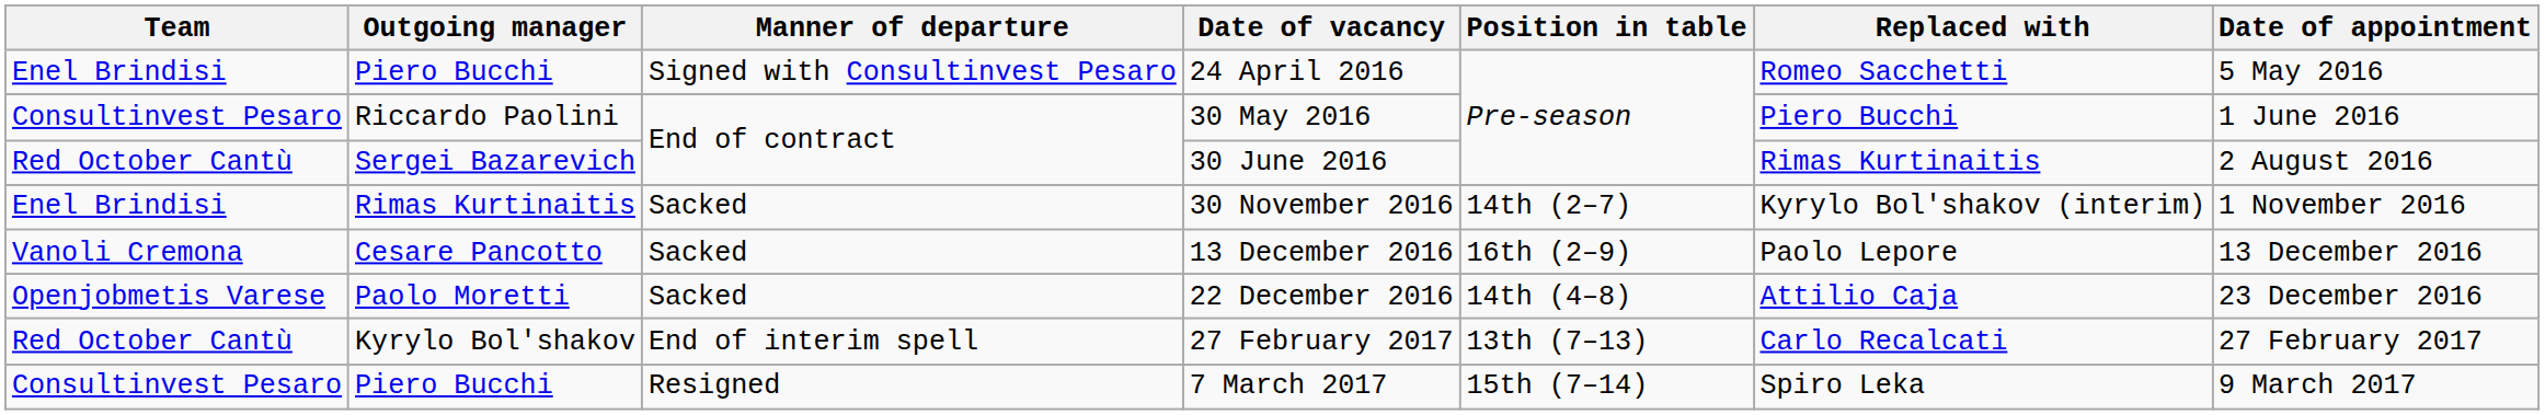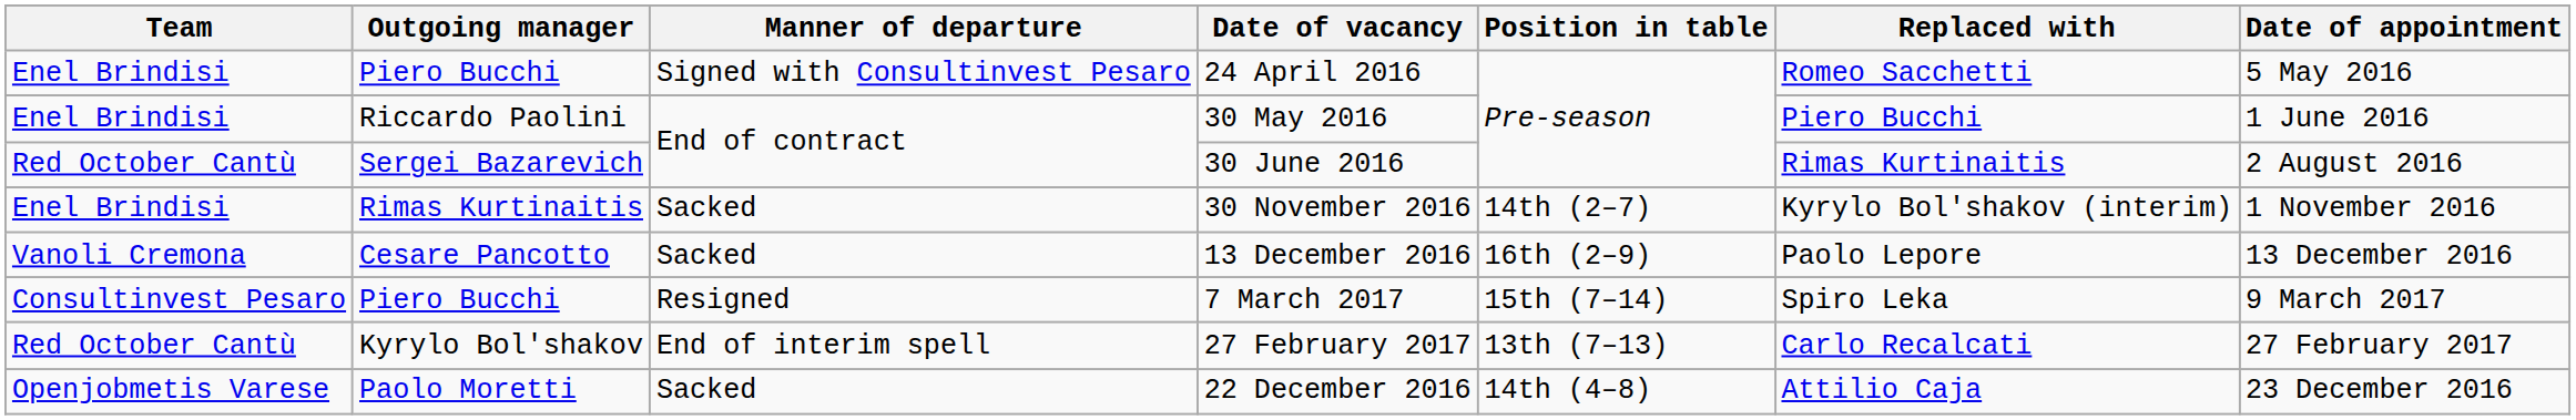30 May 2016 | Team: Consultinvest Pesaro -> Enel Brindisi
rows swapped: 22 December 2016 <-> 7 March 2017
